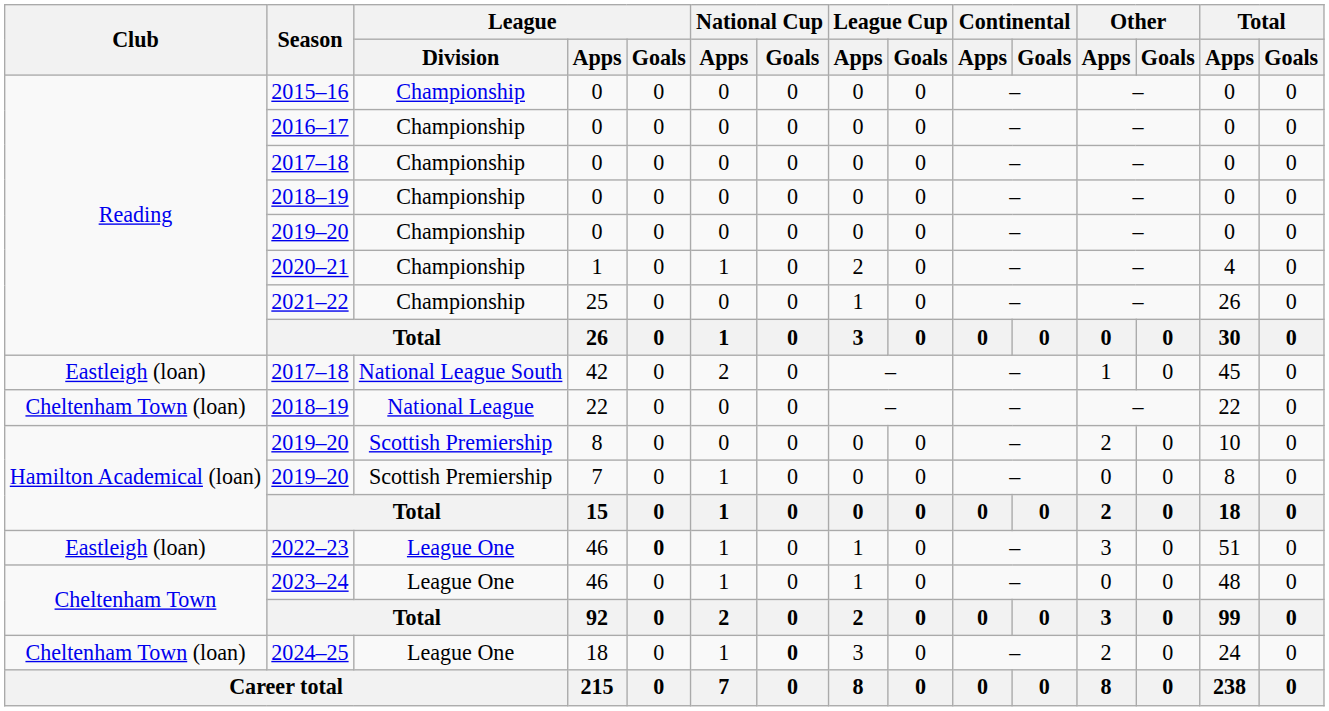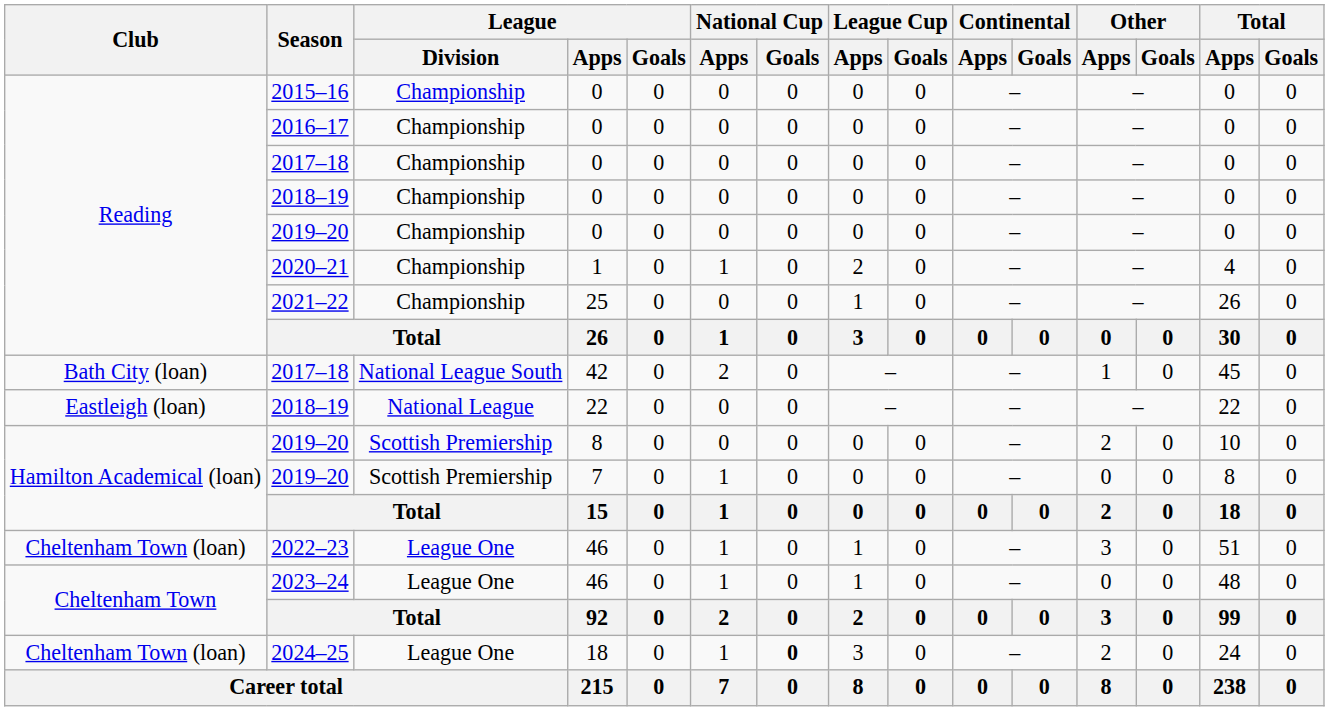2017–18 / 42 | Club: Eastleigh (loan) -> Bath City (loan)
2018–19 / 22 | Club: Cheltenham Town (loan) -> Eastleigh (loan)
2022–23 | Club: Eastleigh (loan) -> Cheltenham Town (loan)
2022–23 | League / Goals: bold -> normal
